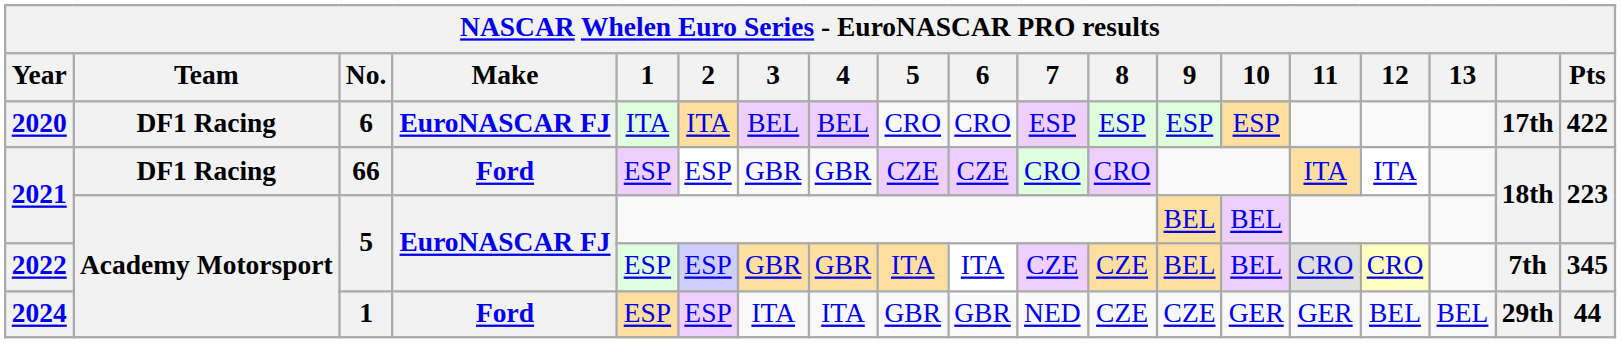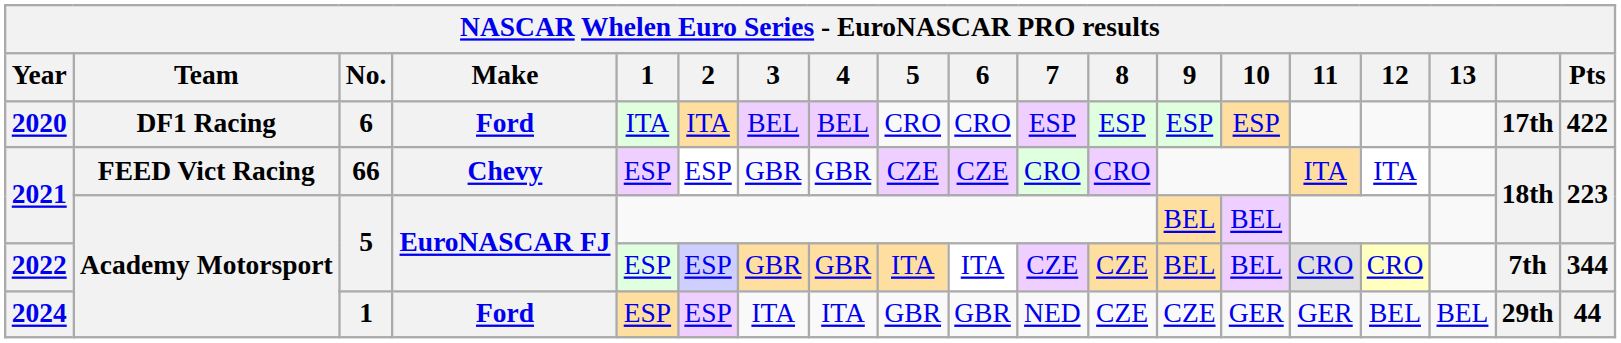2020 | Make: EuroNASCAR FJ -> Ford
2021 / 66 | Team: DF1 Racing -> FEED Vict Racing
2021 / 66 | Make: Ford -> Chevy
2022 | Pts: 345 -> 344
